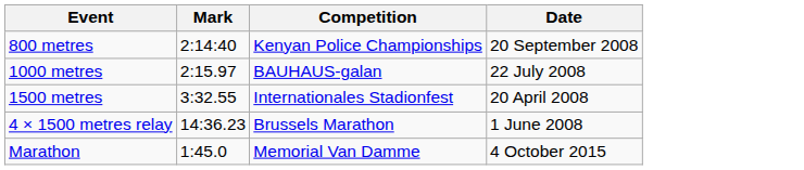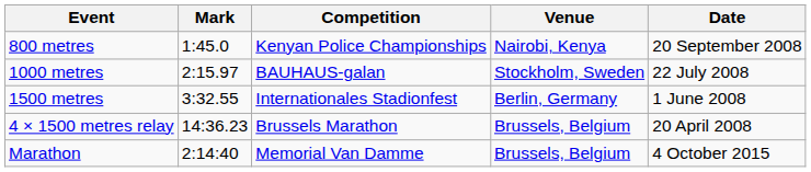+ column: Venue | Nairobi, Kenya | Stockholm, Sweden | Berlin, Germany | Brussels, Belgium | Brussels, Belgium
800 metres | Mark: 2:14:40 -> 1:45.0
1500 metres | Date: 20 April 2008 -> 1 June 2008
4 × 1500 metres relay | Date: 1 June 2008 -> 20 April 2008
Marathon | Mark: 1:45.0 -> 2:14:40
